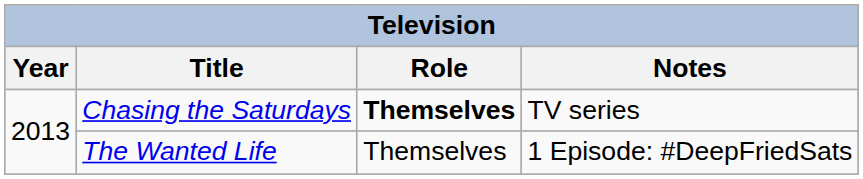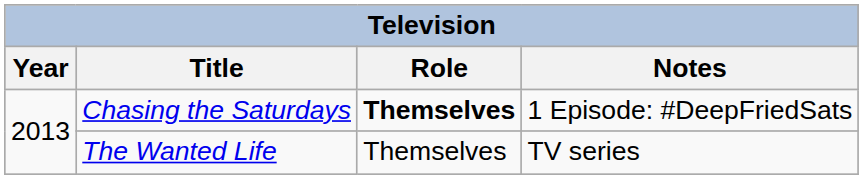Chasing the Saturdays | Notes: TV series -> 1 Episode: #DeepFriedSats
The Wanted Life | Notes: 1 Episode: #DeepFriedSats -> TV series
